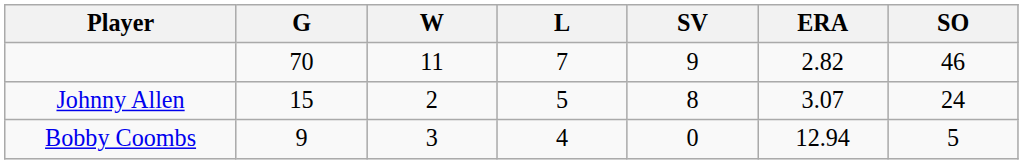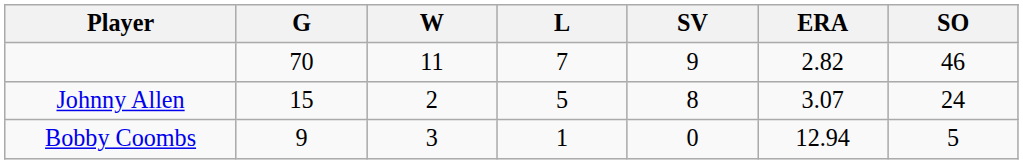Bobby Coombs | L: 4 -> 1
